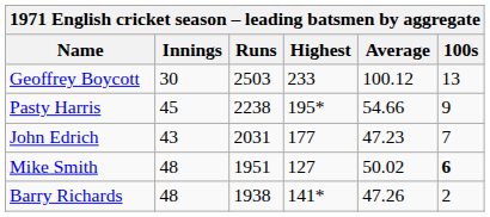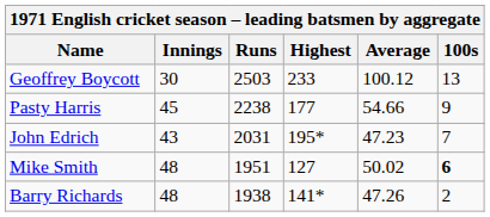Pasty Harris | Highest: 195* -> 177
John Edrich | Highest: 177 -> 195*
